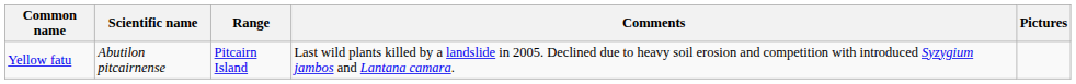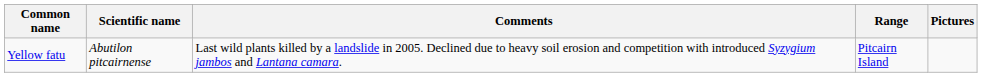columns swapped: Range <-> Comments
